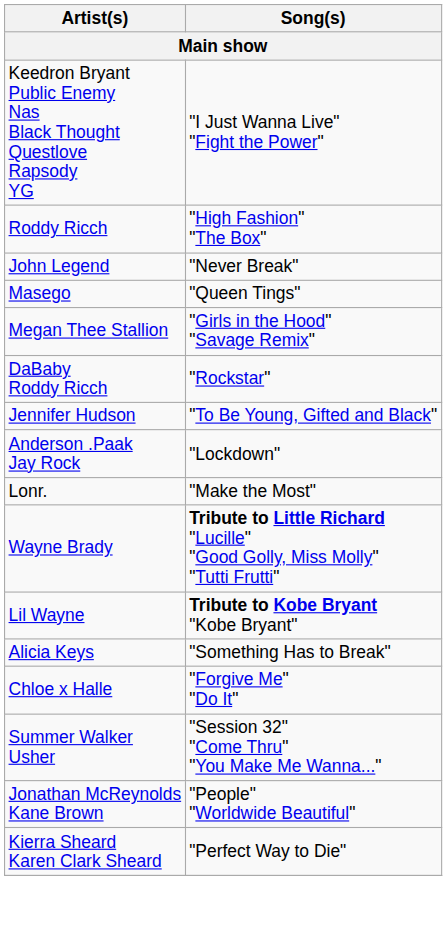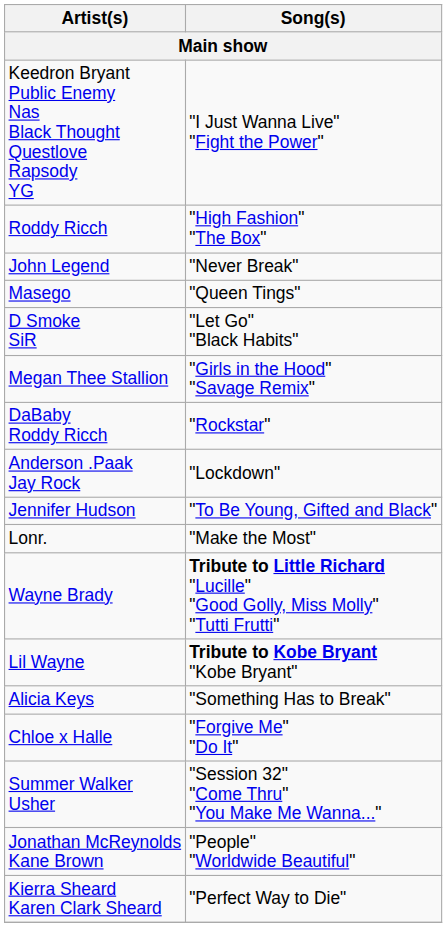+ row: D Smoke SiR | "Let Go" "Black Habits"
rows swapped: Jennifer Hudson <-> Anderson .Paak Jay Rock
